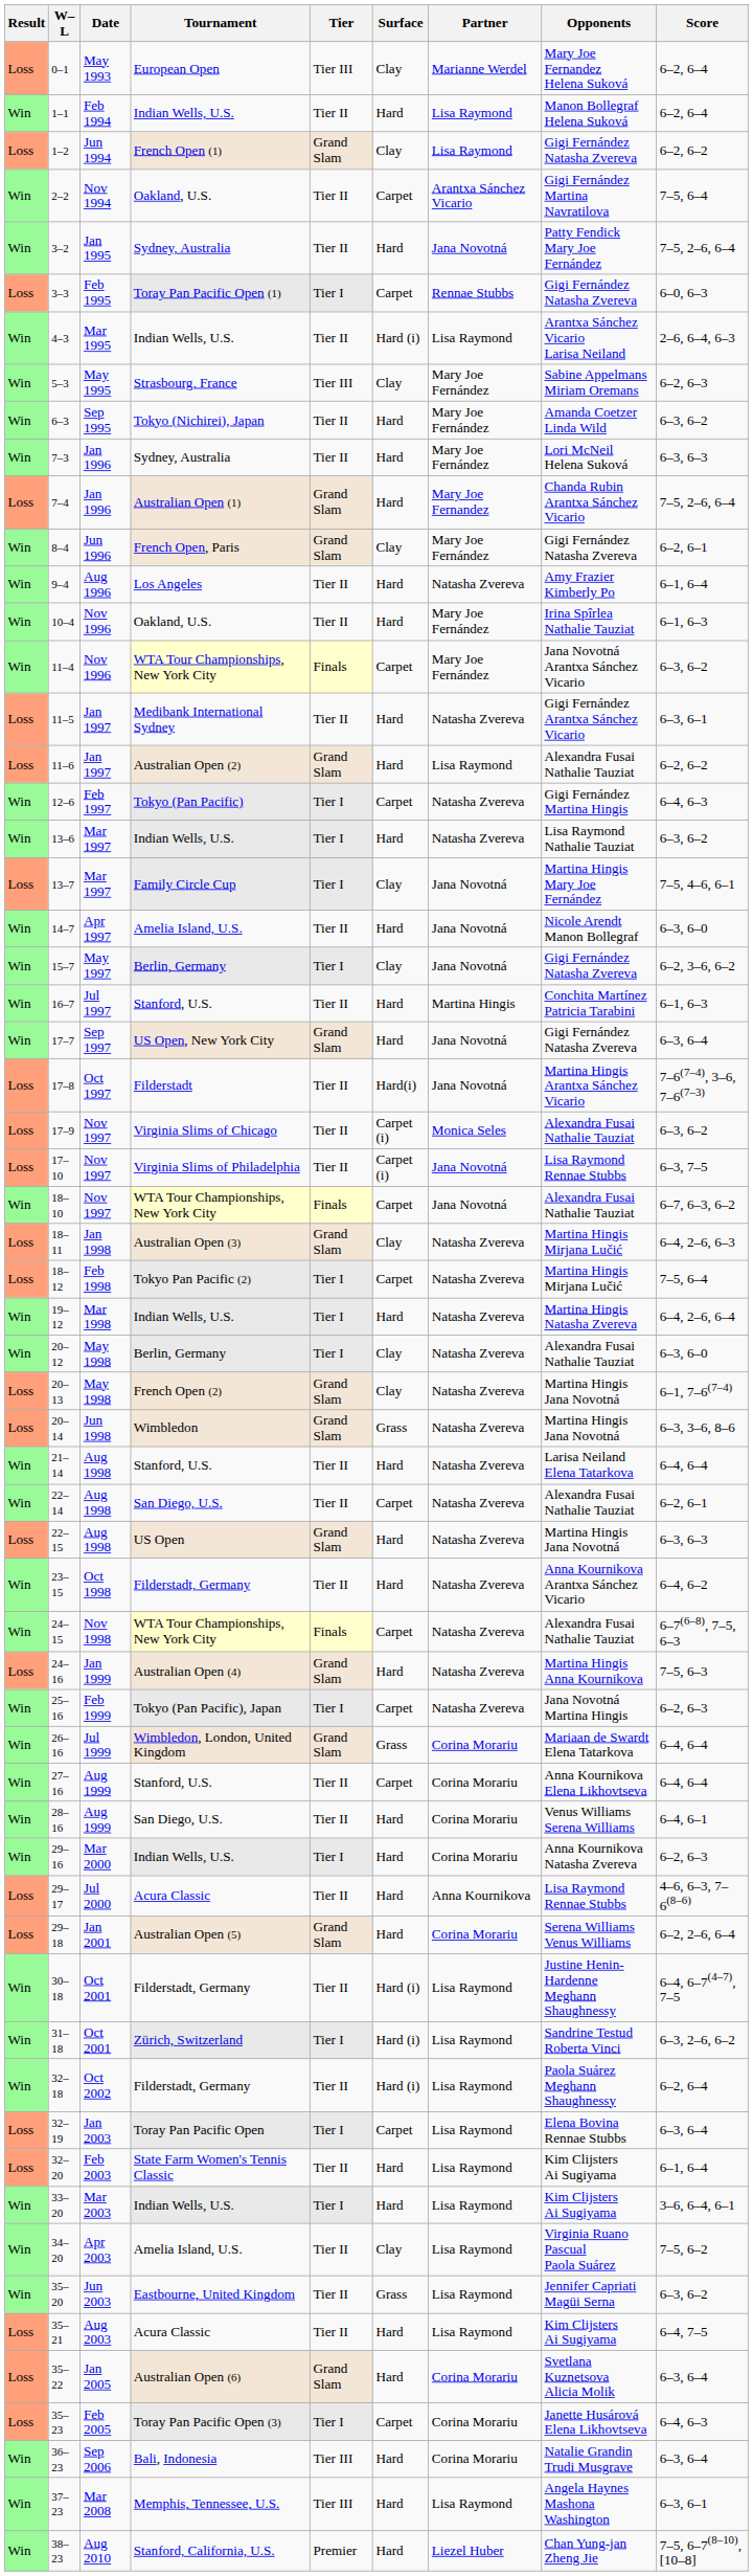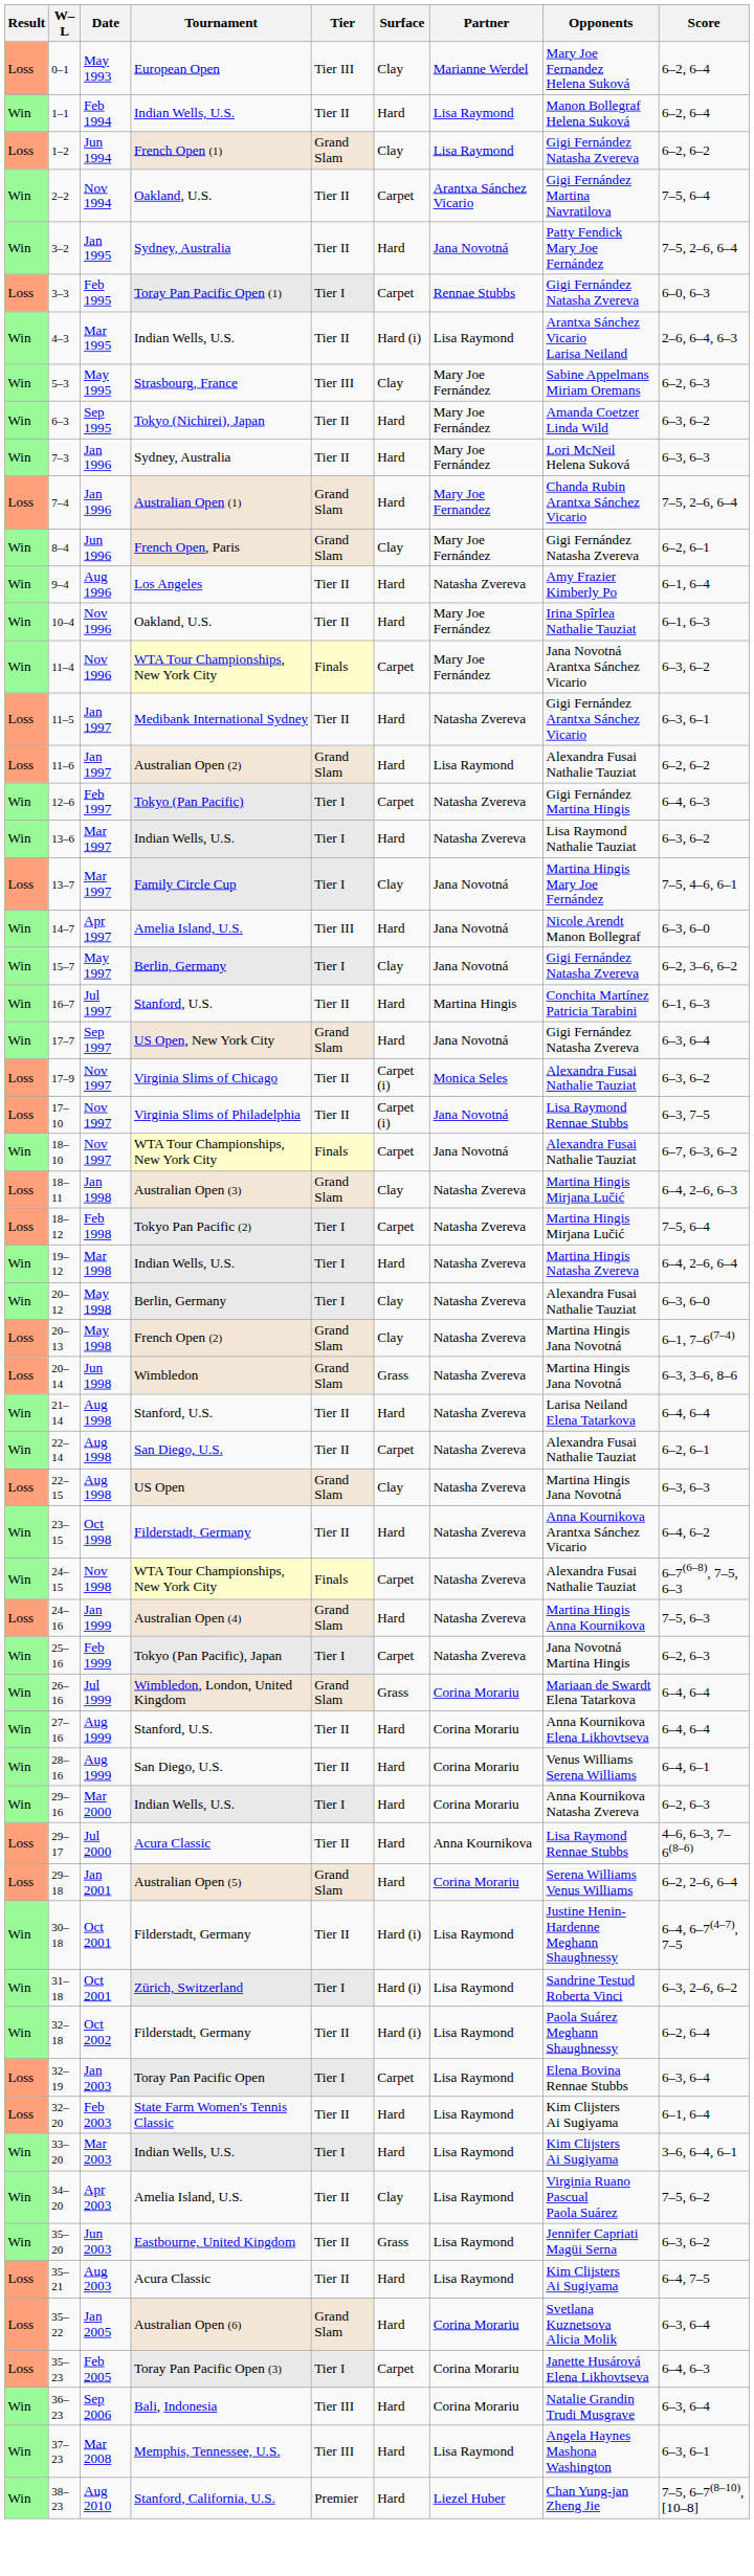14–7 | Tier: Tier II -> Tier III
- row: Loss | 17–8 | Oct 1997 | Filderstadt | Tier II | Hard(i) | Jana Novotná | Martina Hingis Arantxa Sánchez Vicario | 7–6(7–4), 3–6, 7–6(7–3)
22–15 | Surface: Hard -> Clay
27–16 | Surface: Carpet -> Hard
